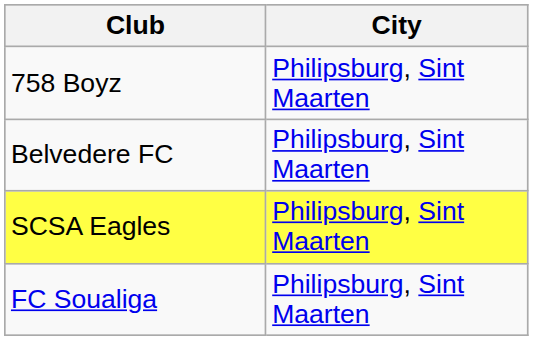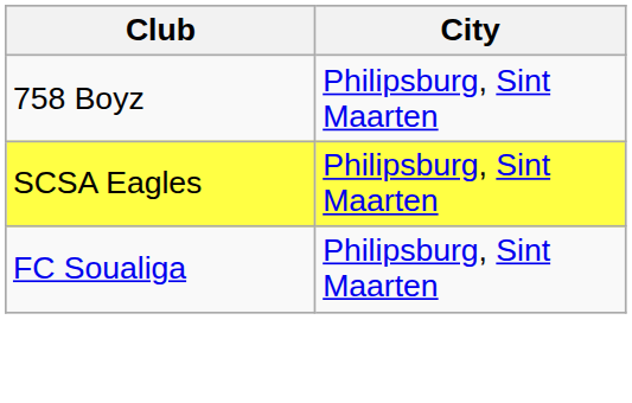- row: Belvedere FC | Philipsburg, Sint Maarten
